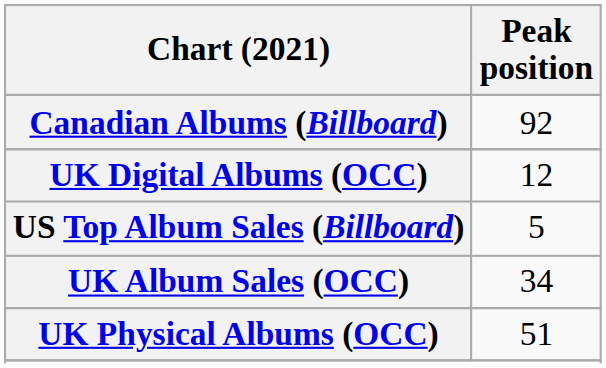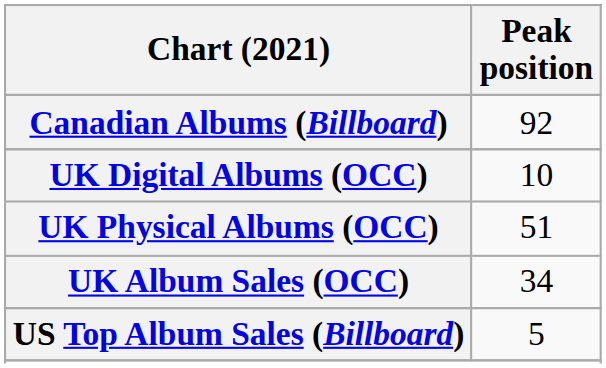UK Digital Albums (OCC) | Peak position: 12 -> 10
rows swapped: UK Physical Albums (OCC) <-> US Top Album Sales (Billboard)
